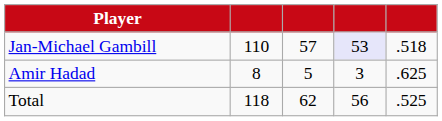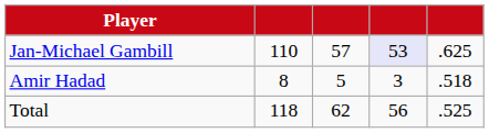Jan-Michael Gambill | column 5: .518 -> .625
Amir Hadad | column 5: .625 -> .518
